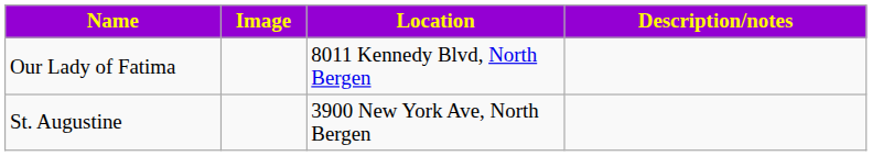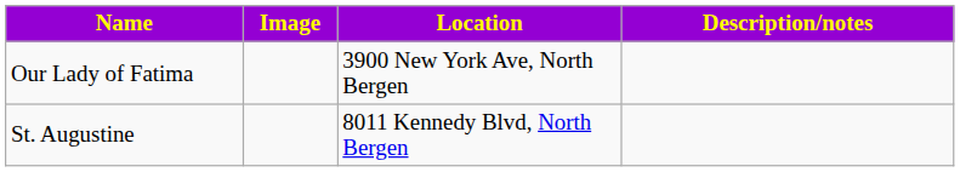Our Lady of Fatima | Location: 8011 Kennedy Blvd, North Bergen -> 3900 New York Ave, North Bergen
St. Augustine | Location: 3900 New York Ave, North Bergen -> 8011 Kennedy Blvd, North Bergen
